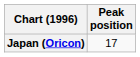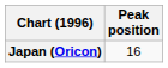Japan (Oricon) | Peak position: 17 -> 16
